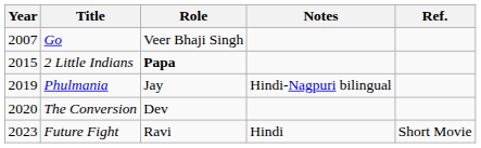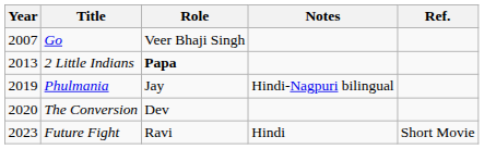2 Little Indians | Year: 2015 -> 2013
